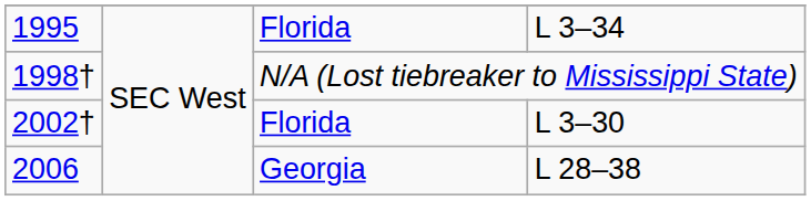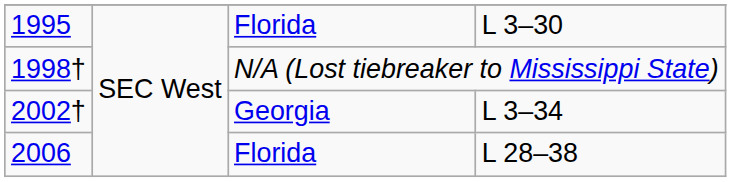1995 | column 4: L 3–34 -> L 3–30
2002† | column 3: Florida -> Georgia
2002† | column 4: L 3–30 -> L 3–34
2006 | column 3: Georgia -> Florida
